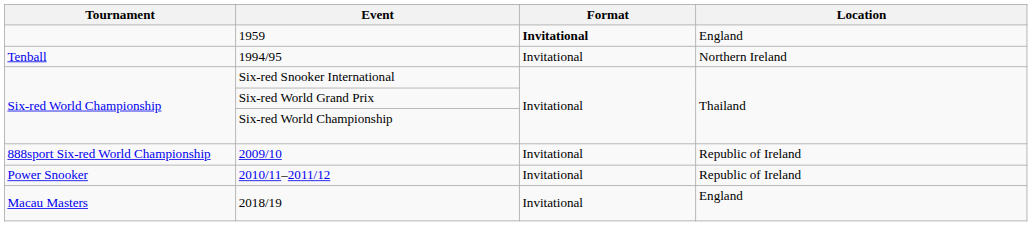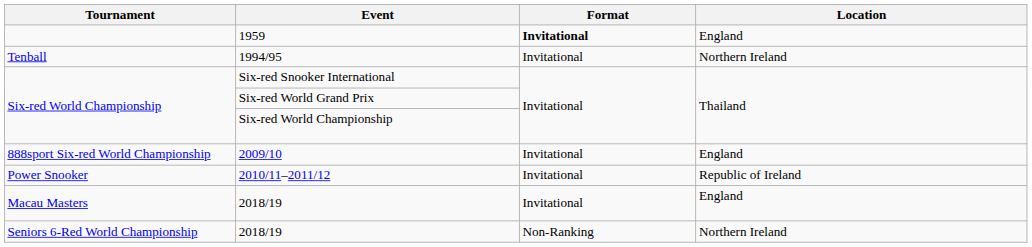2009/10 | Location: Republic of Ireland -> England
+ row: Seniors 6-Red World Championship | 2018/19 | Non-Ranking | Northern Ireland
